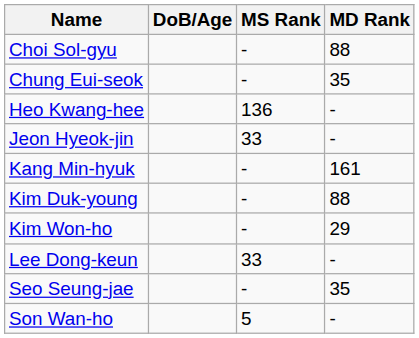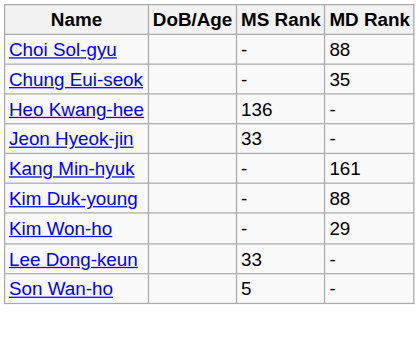- row: Seo Seung-jae | - | 35
